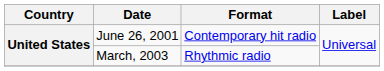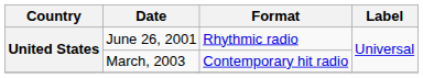June 26, 2001 | Format: Contemporary hit radio -> Rhythmic radio
March, 2003 | Format: Rhythmic radio -> Contemporary hit radio
